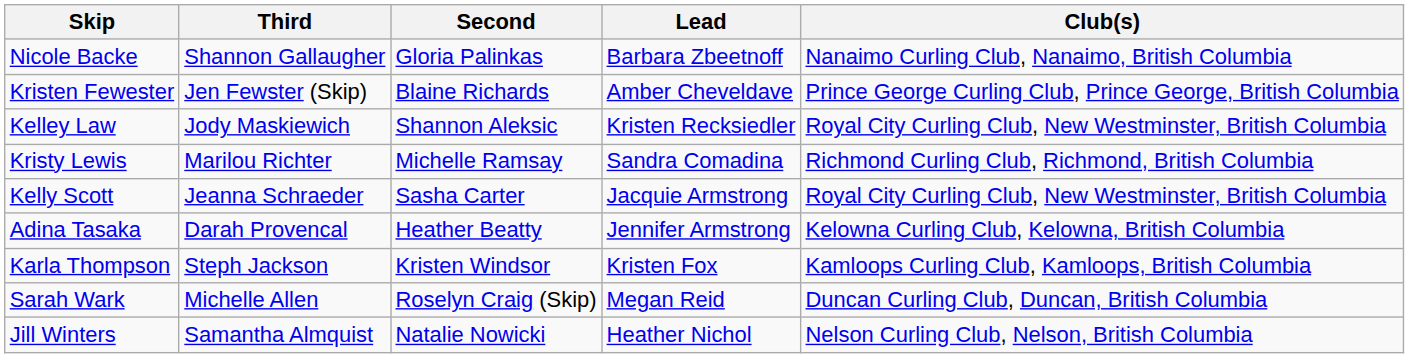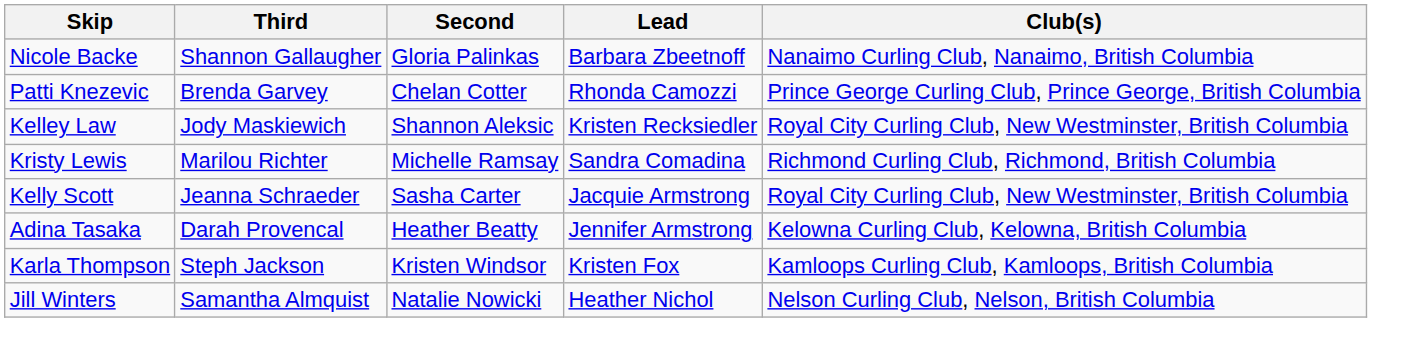- row: Kristen Fewester | Jen Fewster (Skip) | Blaine Richards | Amber Cheveldave | Prince George Curling Club, Prince George, British Columbia
+ row: Patti Knezevic | Brenda Garvey | Chelan Cotter | Rhonda Camozzi | Prince George Curling Club, Prince George, British Columbia
- row: Sarah Wark | Michelle Allen | Roselyn Craig (Skip) | Megan Reid | Duncan Curling Club, Duncan, British Columbia
